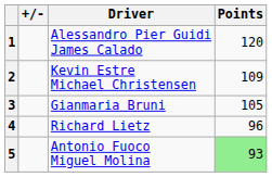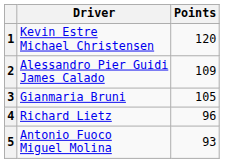- column: +/-
1 | Driver: Alessandro Pier Guidi James Calado -> Kevin Estre Michael Christensen
2 | Driver: Kevin Estre Michael Christensen -> Alessandro Pier Guidi James Calado
5 | Points: lightgreen background -> no background
